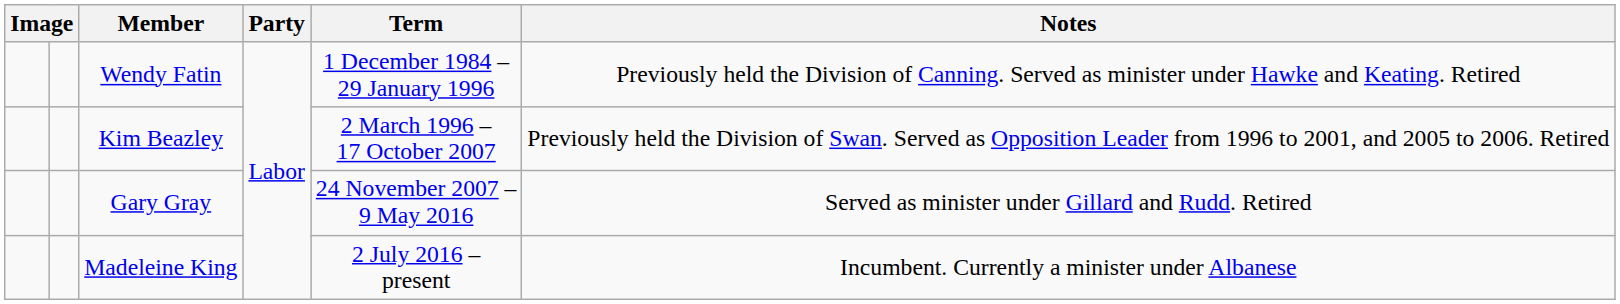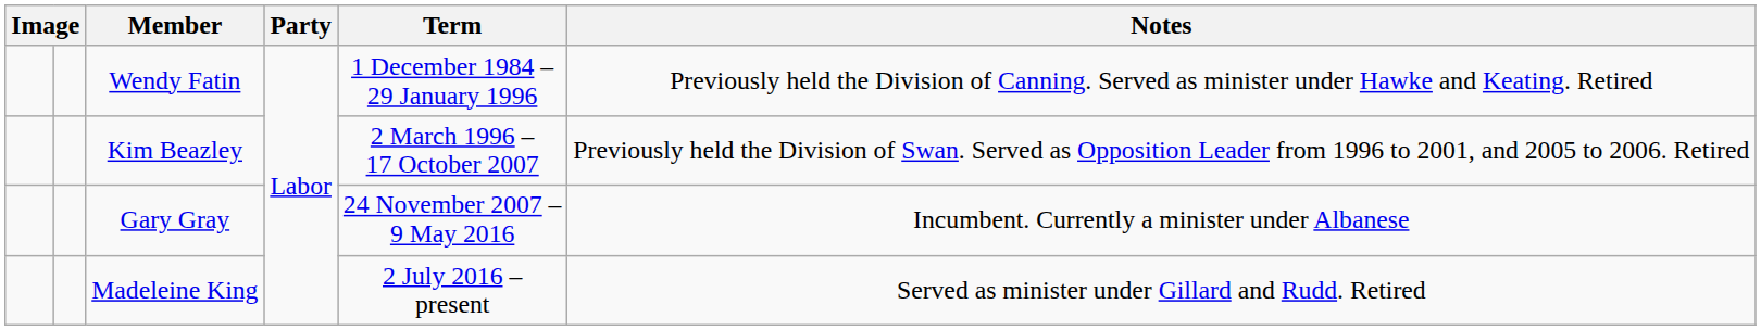Gary Gray | Notes: Served as minister under Gillard and Rudd. Retired -> Incumbent. Currently a minister under Albanese
Madeleine King | Notes: Incumbent. Currently a minister under Albanese -> Served as minister under Gillard and Rudd. Retired
